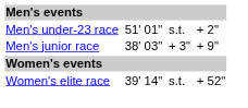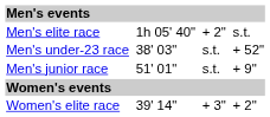+ row: Men's elite race | 1h 05' 40" | + 2" | s.t.
Men's under-23 race | column 3: 51' 01" -> 38' 03"
Men's under-23 race | column 7: + 2" -> + 52"
Men's junior race | column 3: 38' 03" -> 51' 01"
Men's junior race | column 5: + 3" -> s.t.
Women's elite race | column 5: s.t. -> + 3"
Women's elite race | column 7: + 52" -> + 2"
